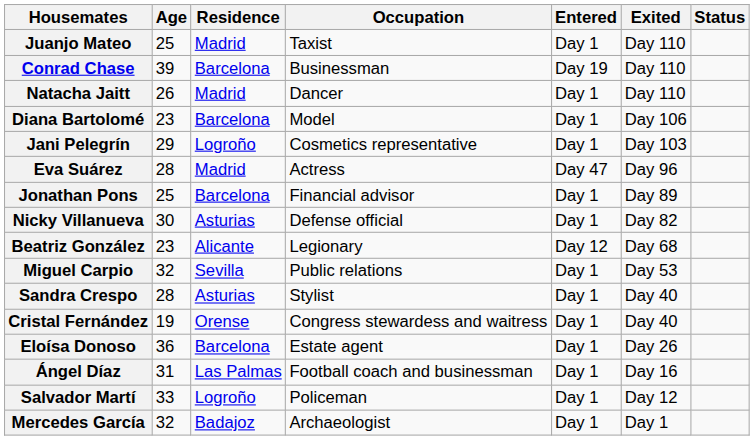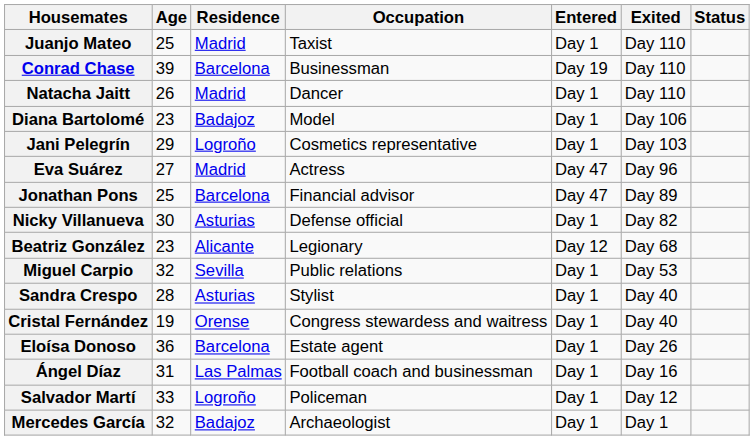Diana Bartolomé | Residence: Barcelona -> Badajoz
Eva Suárez | Age: 28 -> 27
Jonathan Pons | Entered: Day 1 -> Day 47
